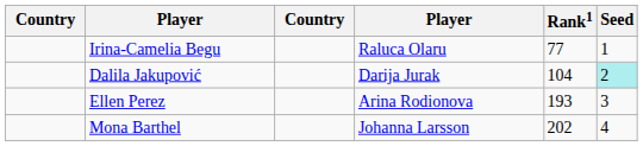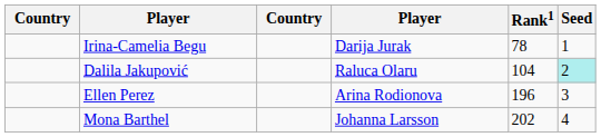Irina-Camelia Begu | column 4: Raluca Olaru -> Darija Jurak
Irina-Camelia Begu | Rank1: 77 -> 78
Dalila Jakupović | column 4: Darija Jurak -> Raluca Olaru
Ellen Perez | Rank1: 193 -> 196
